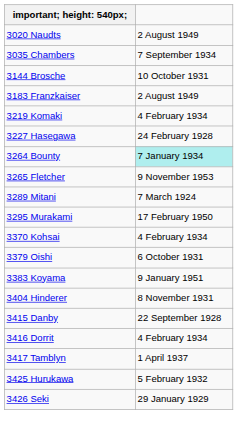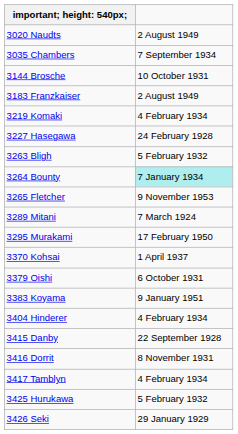+ row: 3263 Bligh | 5 February 1932
3370 Kohsai | column 2: 4 February 1934 -> 1 April 1937
3404 Hinderer | column 2: 8 November 1931 -> 4 February 1934
3416 Dorrit | column 2: 4 February 1934 -> 8 November 1931
3417 Tamblyn | column 2: 1 April 1937 -> 4 February 1934
